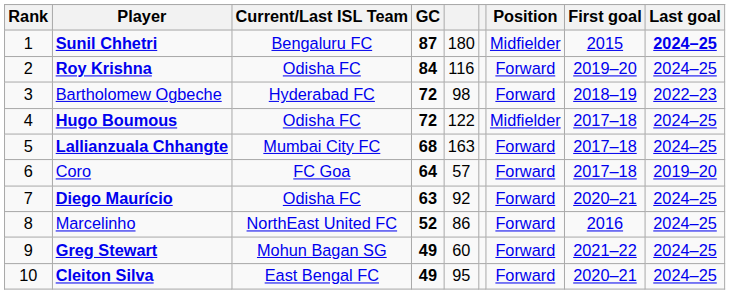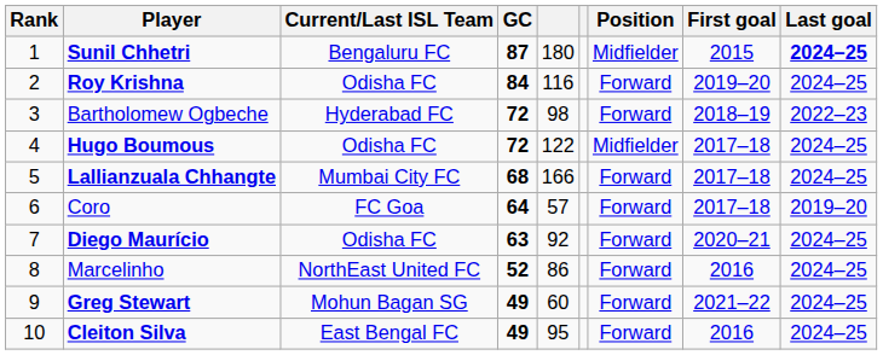Lallianzuala Chhangte | column 5: 163 -> 166
Cleiton Silva | First goal: 2020–21 -> 2016
